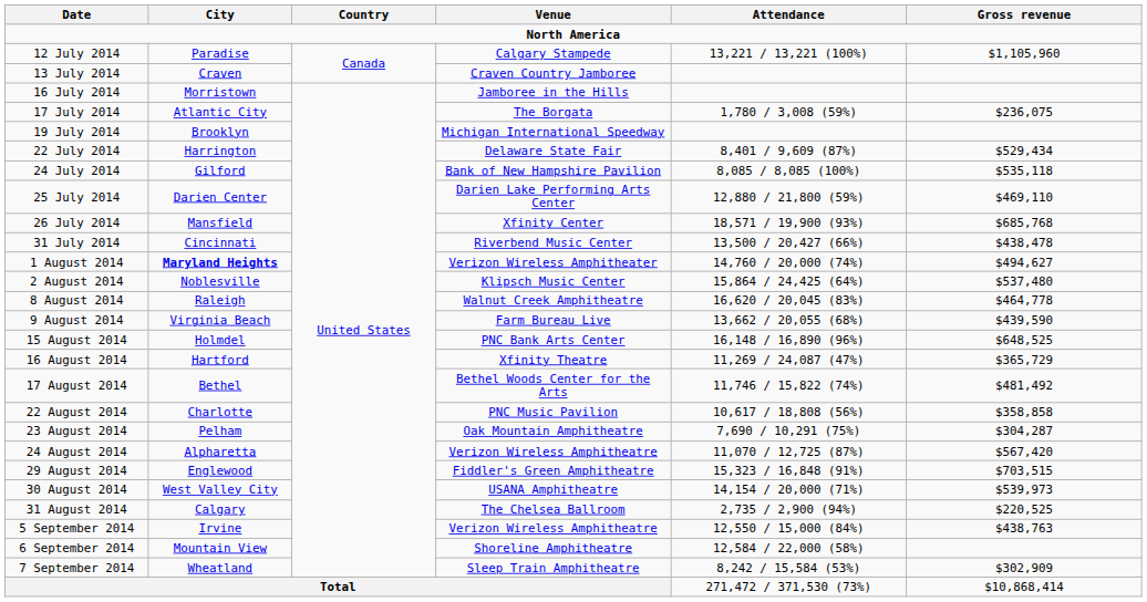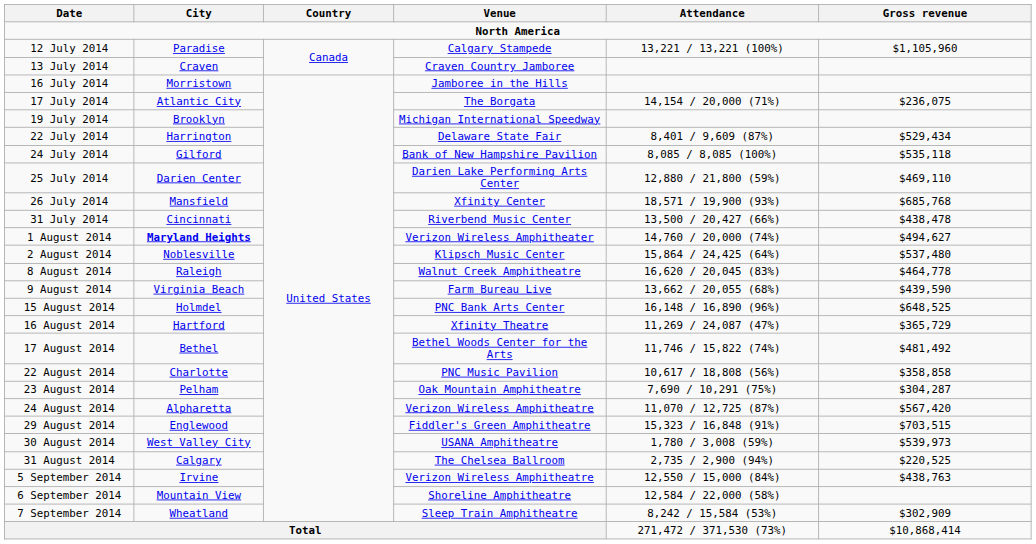17 July 2014 | Attendance: 1,780 / 3,008 (59%) -> 14,154 / 20,000 (71%)
30 August 2014 | Attendance: 14,154 / 20,000 (71%) -> 1,780 / 3,008 (59%)
